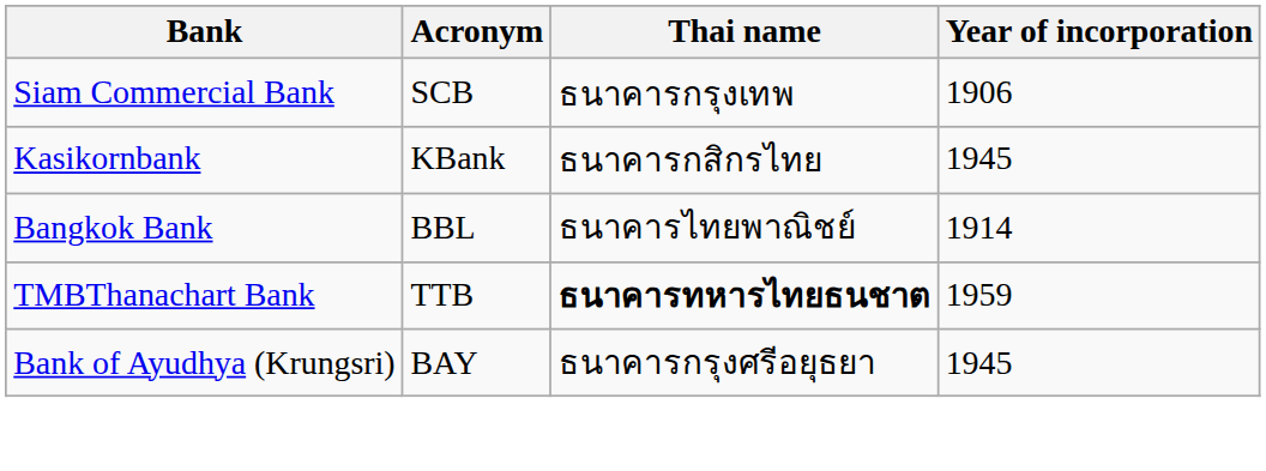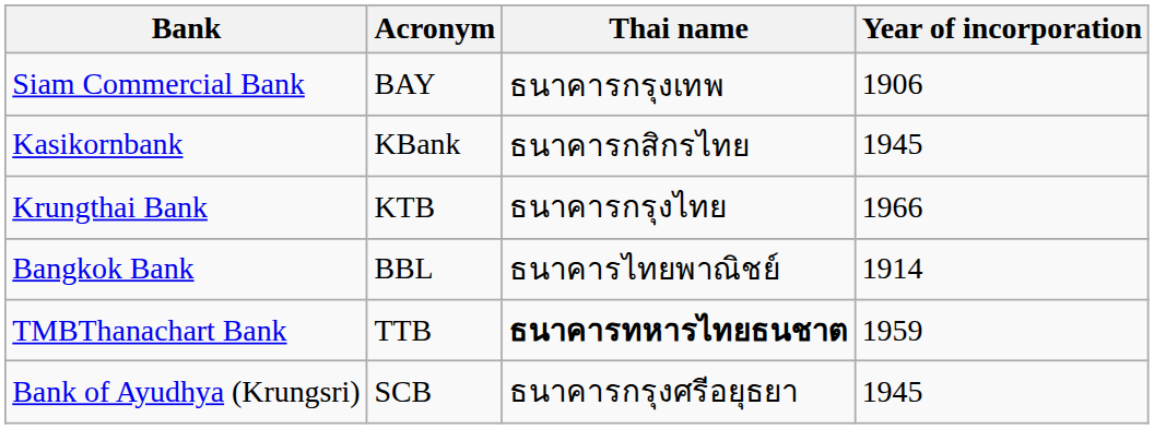Siam Commercial Bank | Acronym: SCB -> BAY
+ row: Krungthai Bank | KTB | ธนาคารกรุงไทย | 1966
Bank of Ayudhya (Krungsri) | Acronym: BAY -> SCB
